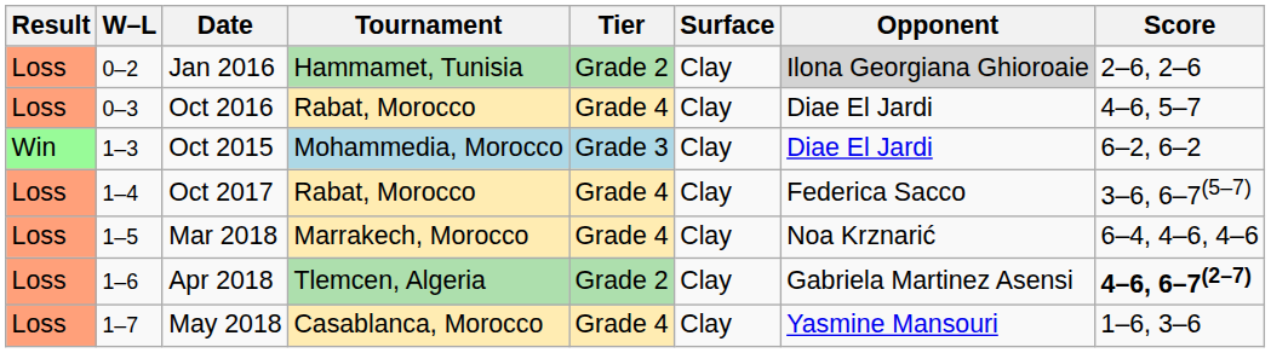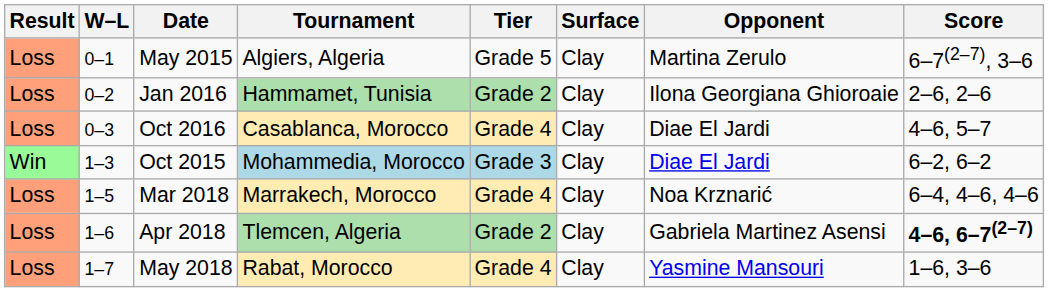+ row: Loss | 0–1 | May 2015 | Algiers, Algeria | Grade 5 | Clay | Martina Zerulo | 6–7(2–7), 3–6
Jan 2016 | Opponent: lightgrey background -> no background
Oct 2016 | Tournament: Rabat, Morocco -> Casablanca, Morocco
- row: Loss | 1–4 | Oct 2017 | Rabat, Morocco | Grade 4 | Clay | Federica Sacco | 3–6, 6–7(5–7)
May 2018 | Tournament: Casablanca, Morocco -> Rabat, Morocco
